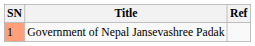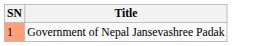- column: Ref
